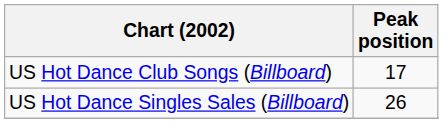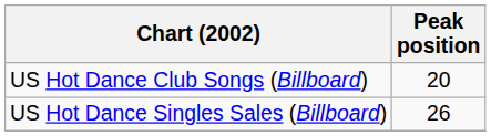US Hot Dance Club Songs (Billboard) | Peak position: 17 -> 20
